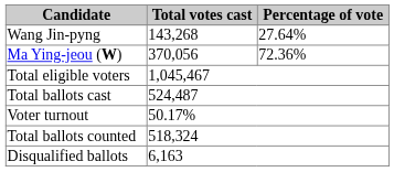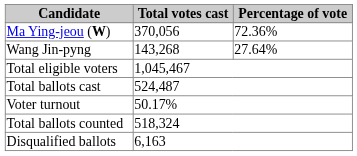rows swapped: Ma Ying-jeou (W) <-> Wang Jin-pyng
